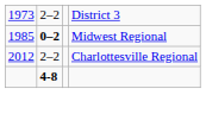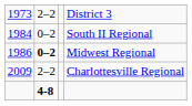+ row: 1984 | 0–2 | South II Regional
Midwest Regional | column 1: 1985 -> 1986
Charlottesville Regional | column 1: 2012 -> 2009
